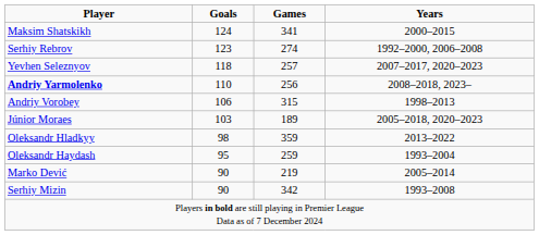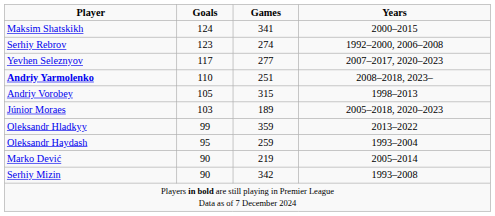Yevhen Seleznyov | Goals: 118 -> 117
Yevhen Seleznyov | Games: 257 -> 277
Andriy Yarmolenko | Games: 256 -> 251
Andriy Vorobey | Goals: 106 -> 105
Oleksandr Hladkyy | Goals: 98 -> 99
